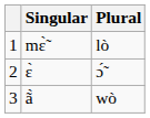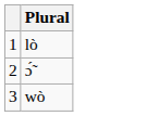- column: Singular | mɛ̃̀ | ɛ̀ | ã̀
